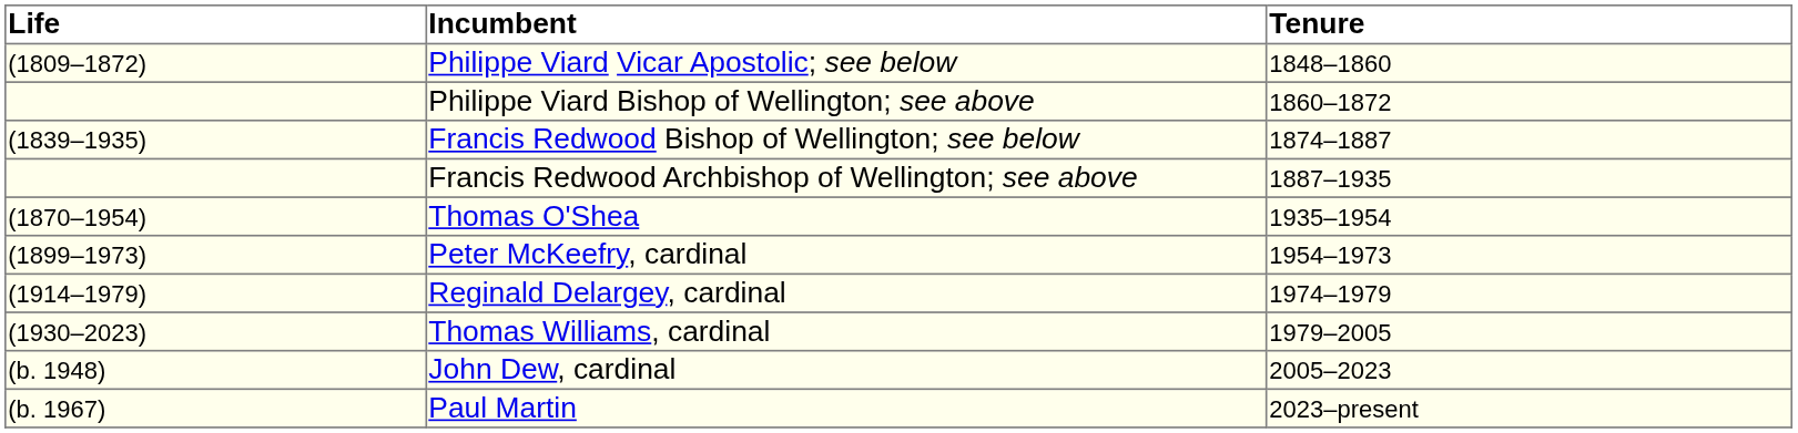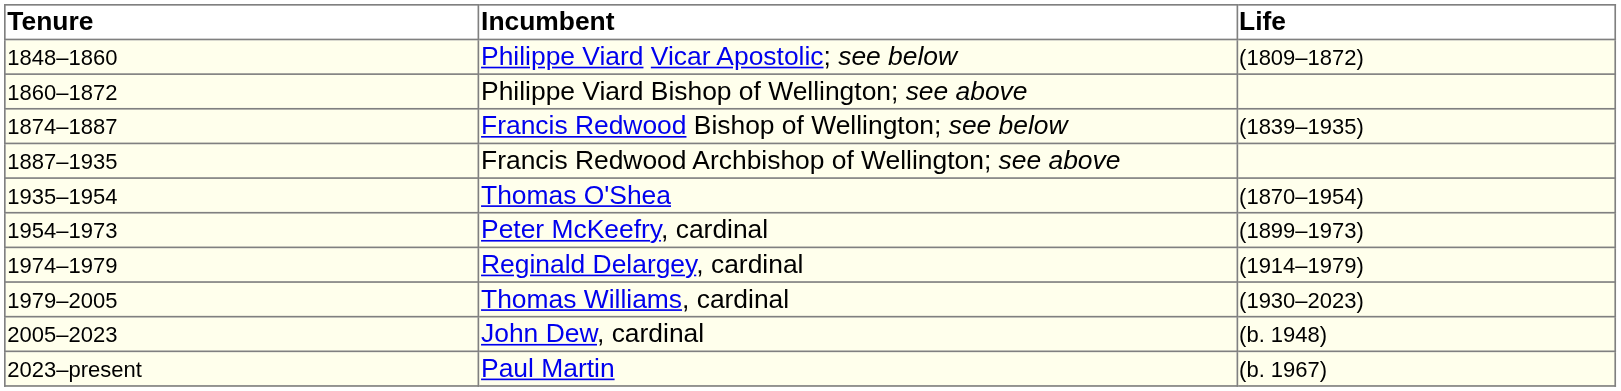columns swapped: Tenure <-> Life
